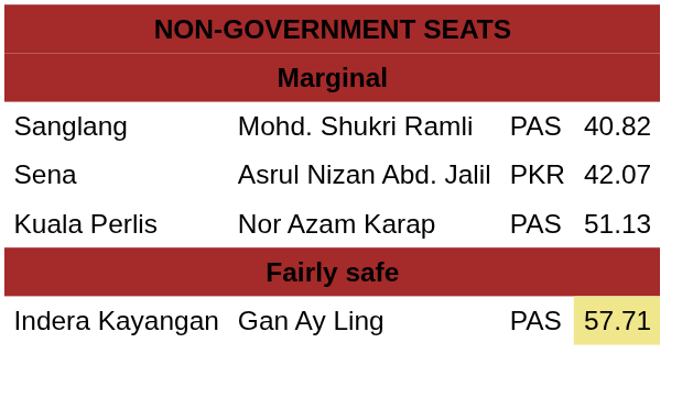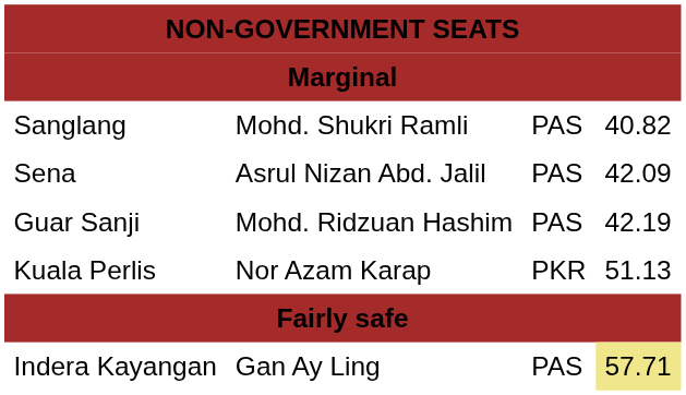Sena | column 3: PKR -> PAS
Sena | column 4: 42.07 -> 42.09
+ row: Guar Sanji | Mohd. Ridzuan Hashim | PAS | 42.19
Kuala Perlis | column 3: PAS -> PKR
